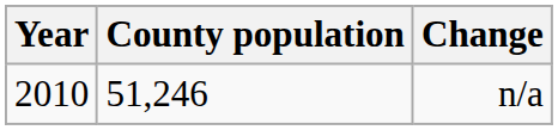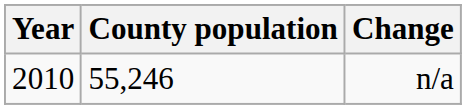n/a | County population: 51,246 -> 55,246
